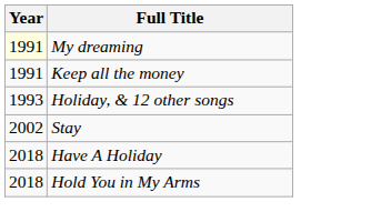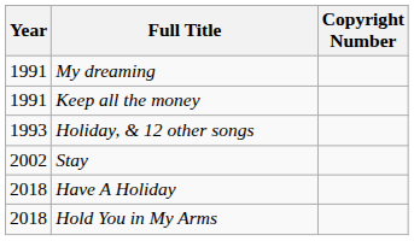+ column: Copyright Number
My dreaming | Year: lightyellow background -> no background
